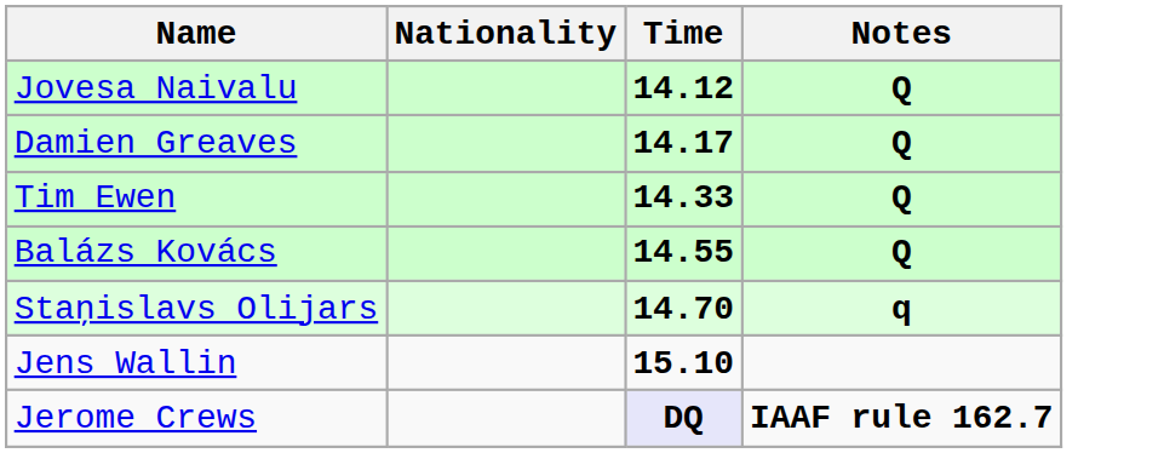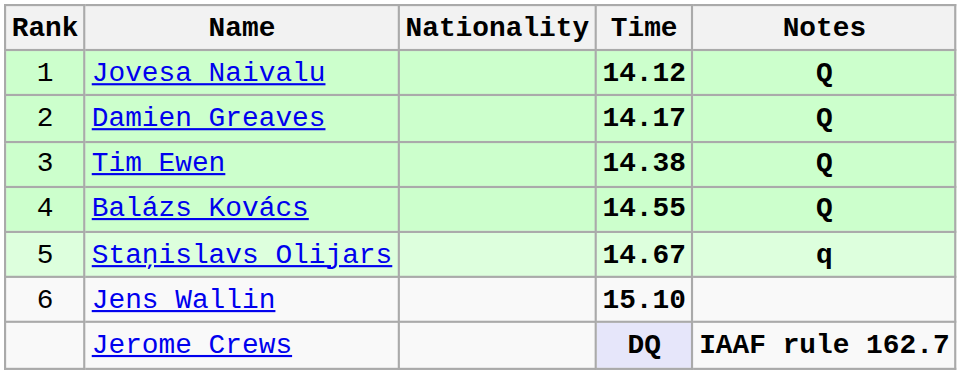+ column: Rank | 1 | 2 | 3 | 4 | 5 | 6
Tim Ewen | Time: 14.33 -> 14.38
Staņislavs Olijars | Time: 14.70 -> 14.67
